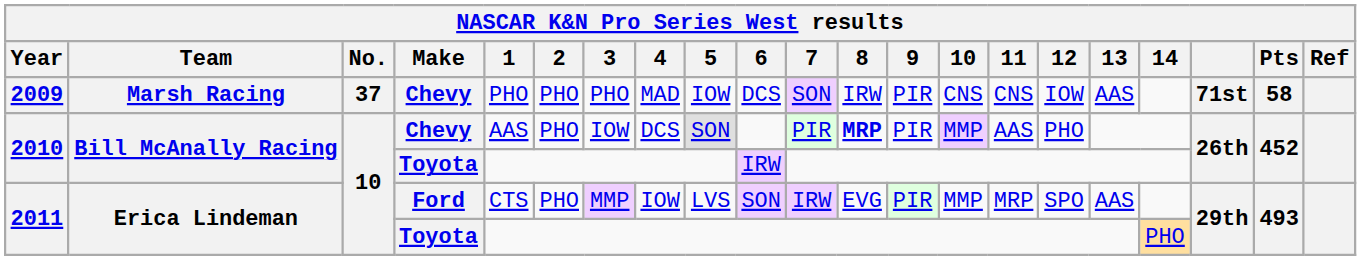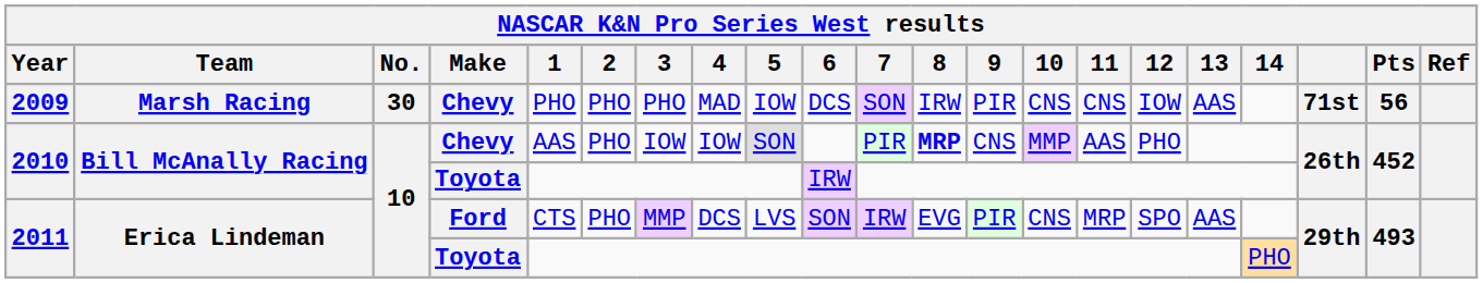2009 | No.: 37 -> 30
2009 | Pts: 58 -> 56
2010 / Chevy | 4: DCS -> IOW
2010 / Chevy | 9: PIR -> CNS
2011 / Ford | 4: IOW -> DCS
2011 / Ford | 10: MMP -> CNS
